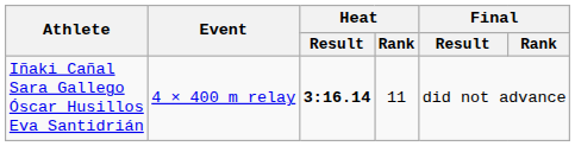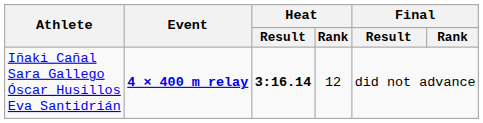Iñaki Cañal Sara Gallego Óscar Husillos Eva Santidrián | Event: normal -> bold
Iñaki Cañal Sara Gallego Óscar Husillos Eva Santidrián | Heat / Rank: 11 -> 12
